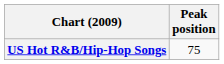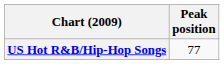US Hot R&B/Hip-Hop Songs | Peak position: 75 -> 77
